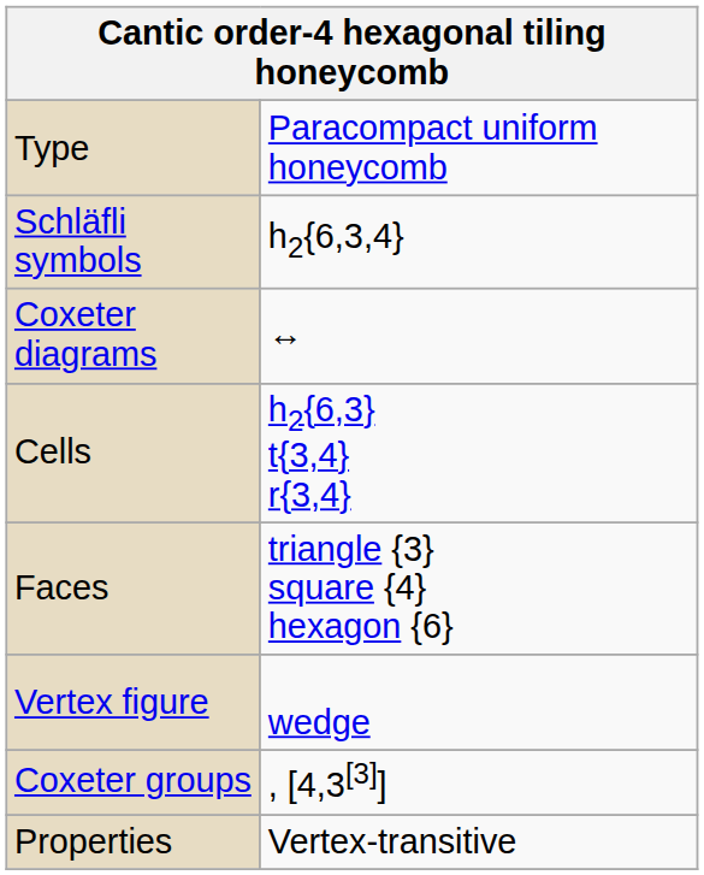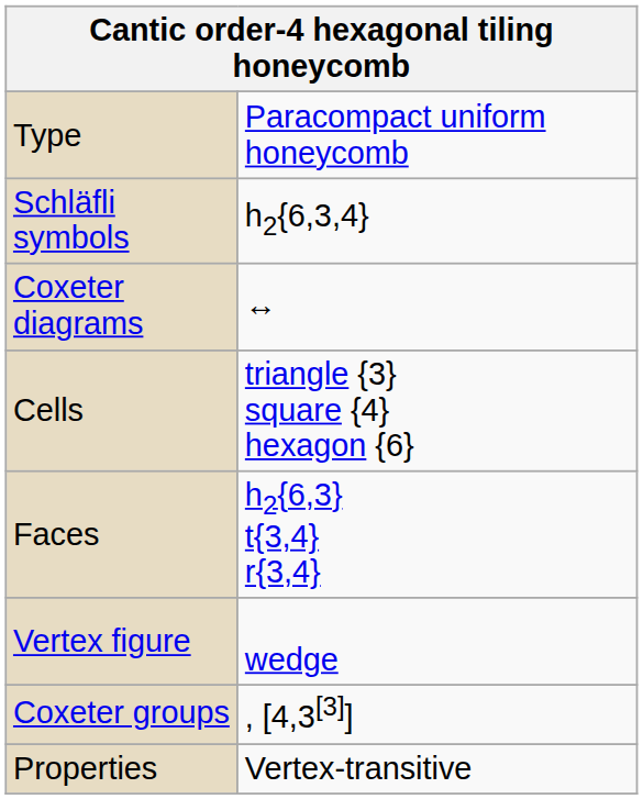Cells | column 2: h2{6,3} t{3,4} r{3,4} -> triangle {3} square {4} hexagon {6}
Faces | column 2: triangle {3} square {4} hexagon {6} -> h2{6,3} t{3,4} r{3,4}
